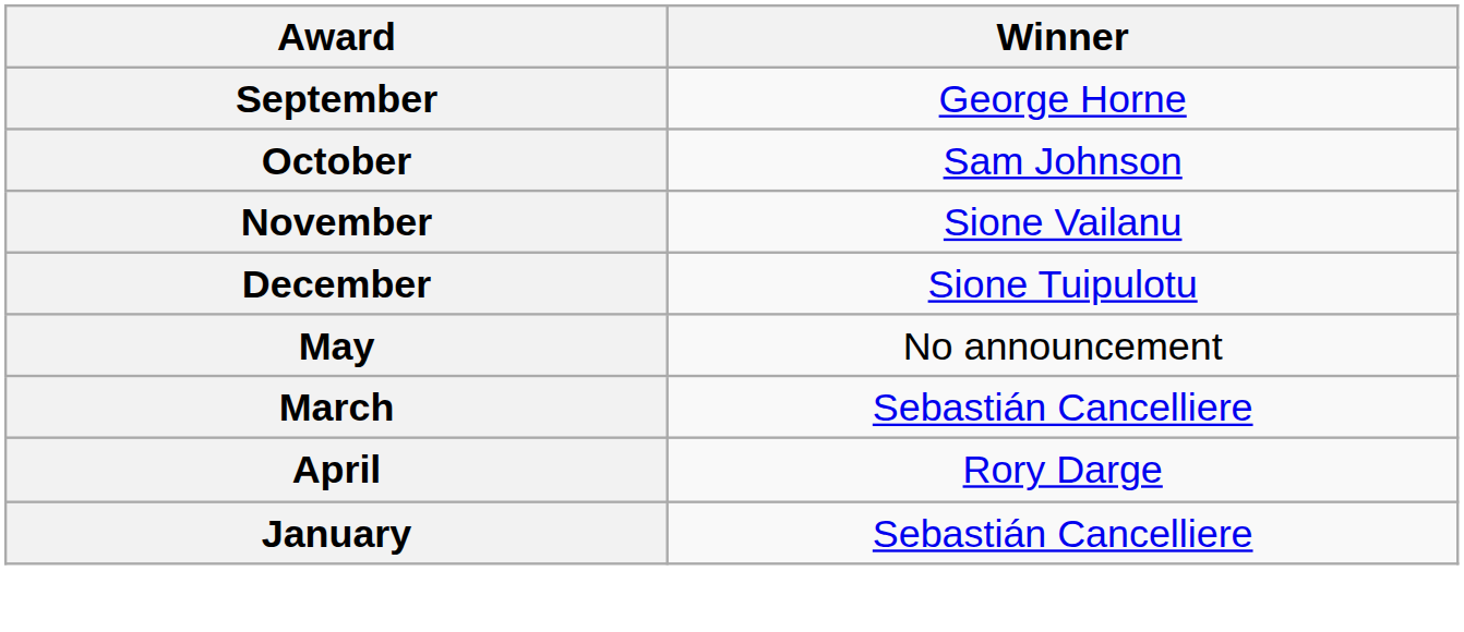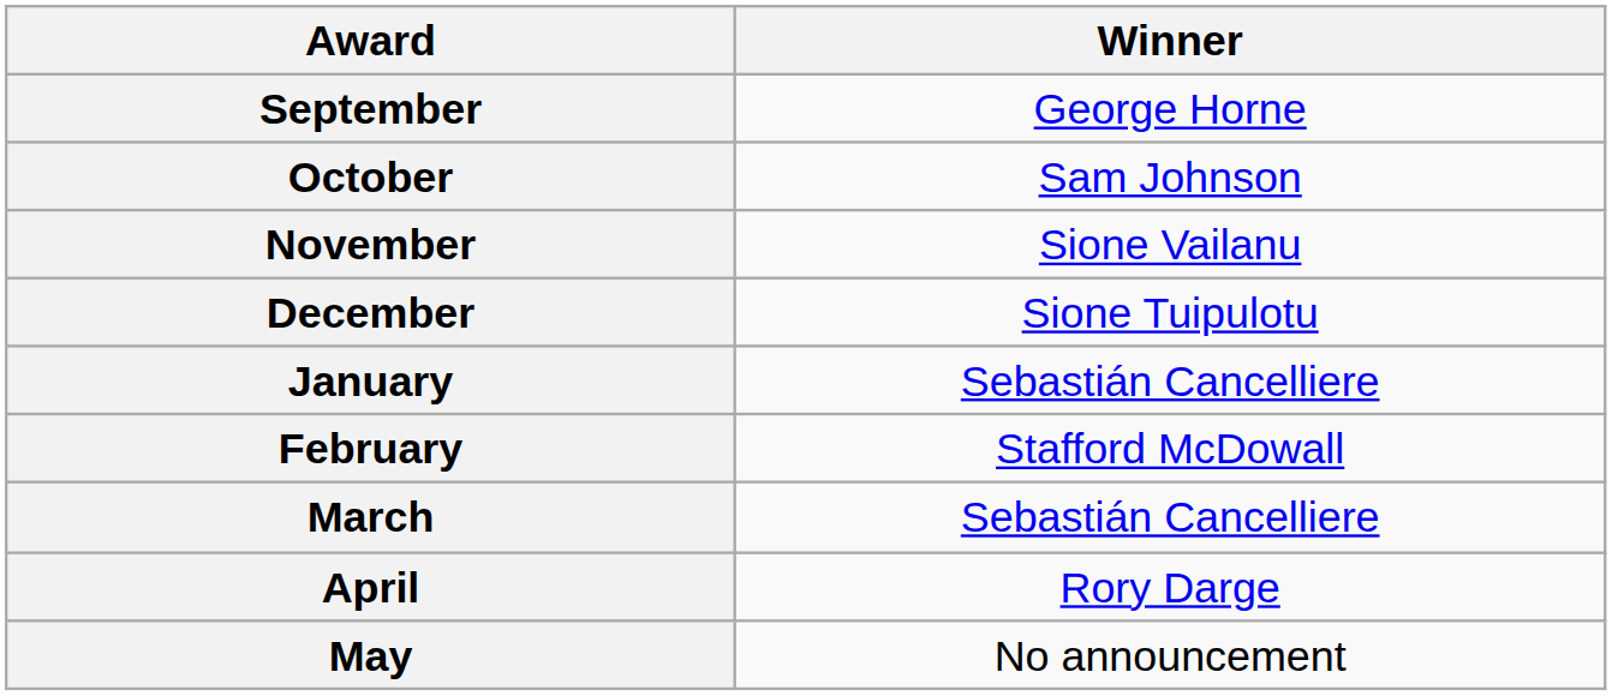rows swapped: January <-> May
+ row: February | Stafford McDowall
